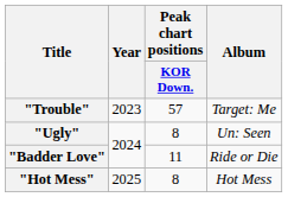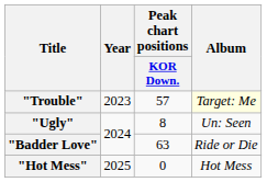"Trouble" | Album: no background -> lightyellow background
"Badder Love" | Peak chart positions / KOR Down.: 11 -> 63
"Hot Mess" | Peak chart positions / KOR Down.: 8 -> 0
